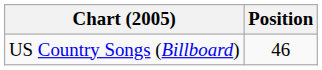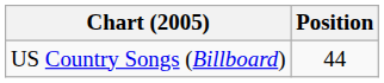US Country Songs (Billboard) | Position: 46 -> 44
